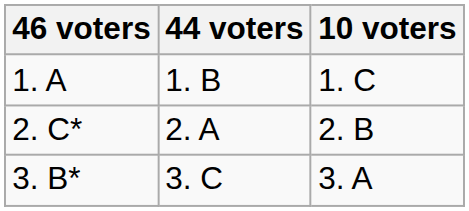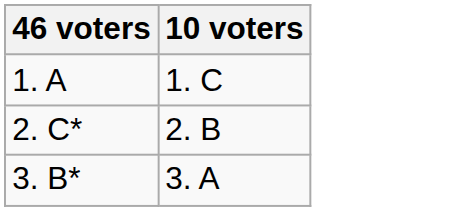- column: 44 voters | 1. B | 2. A | 3. C
